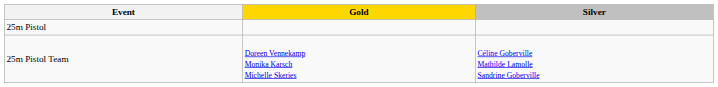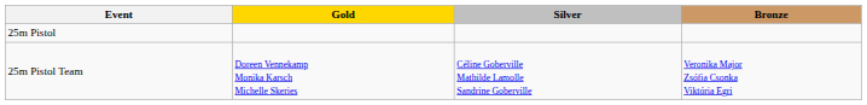+ column: Bronze | Veronika Major Zsófia Csonka Viktória Egri
